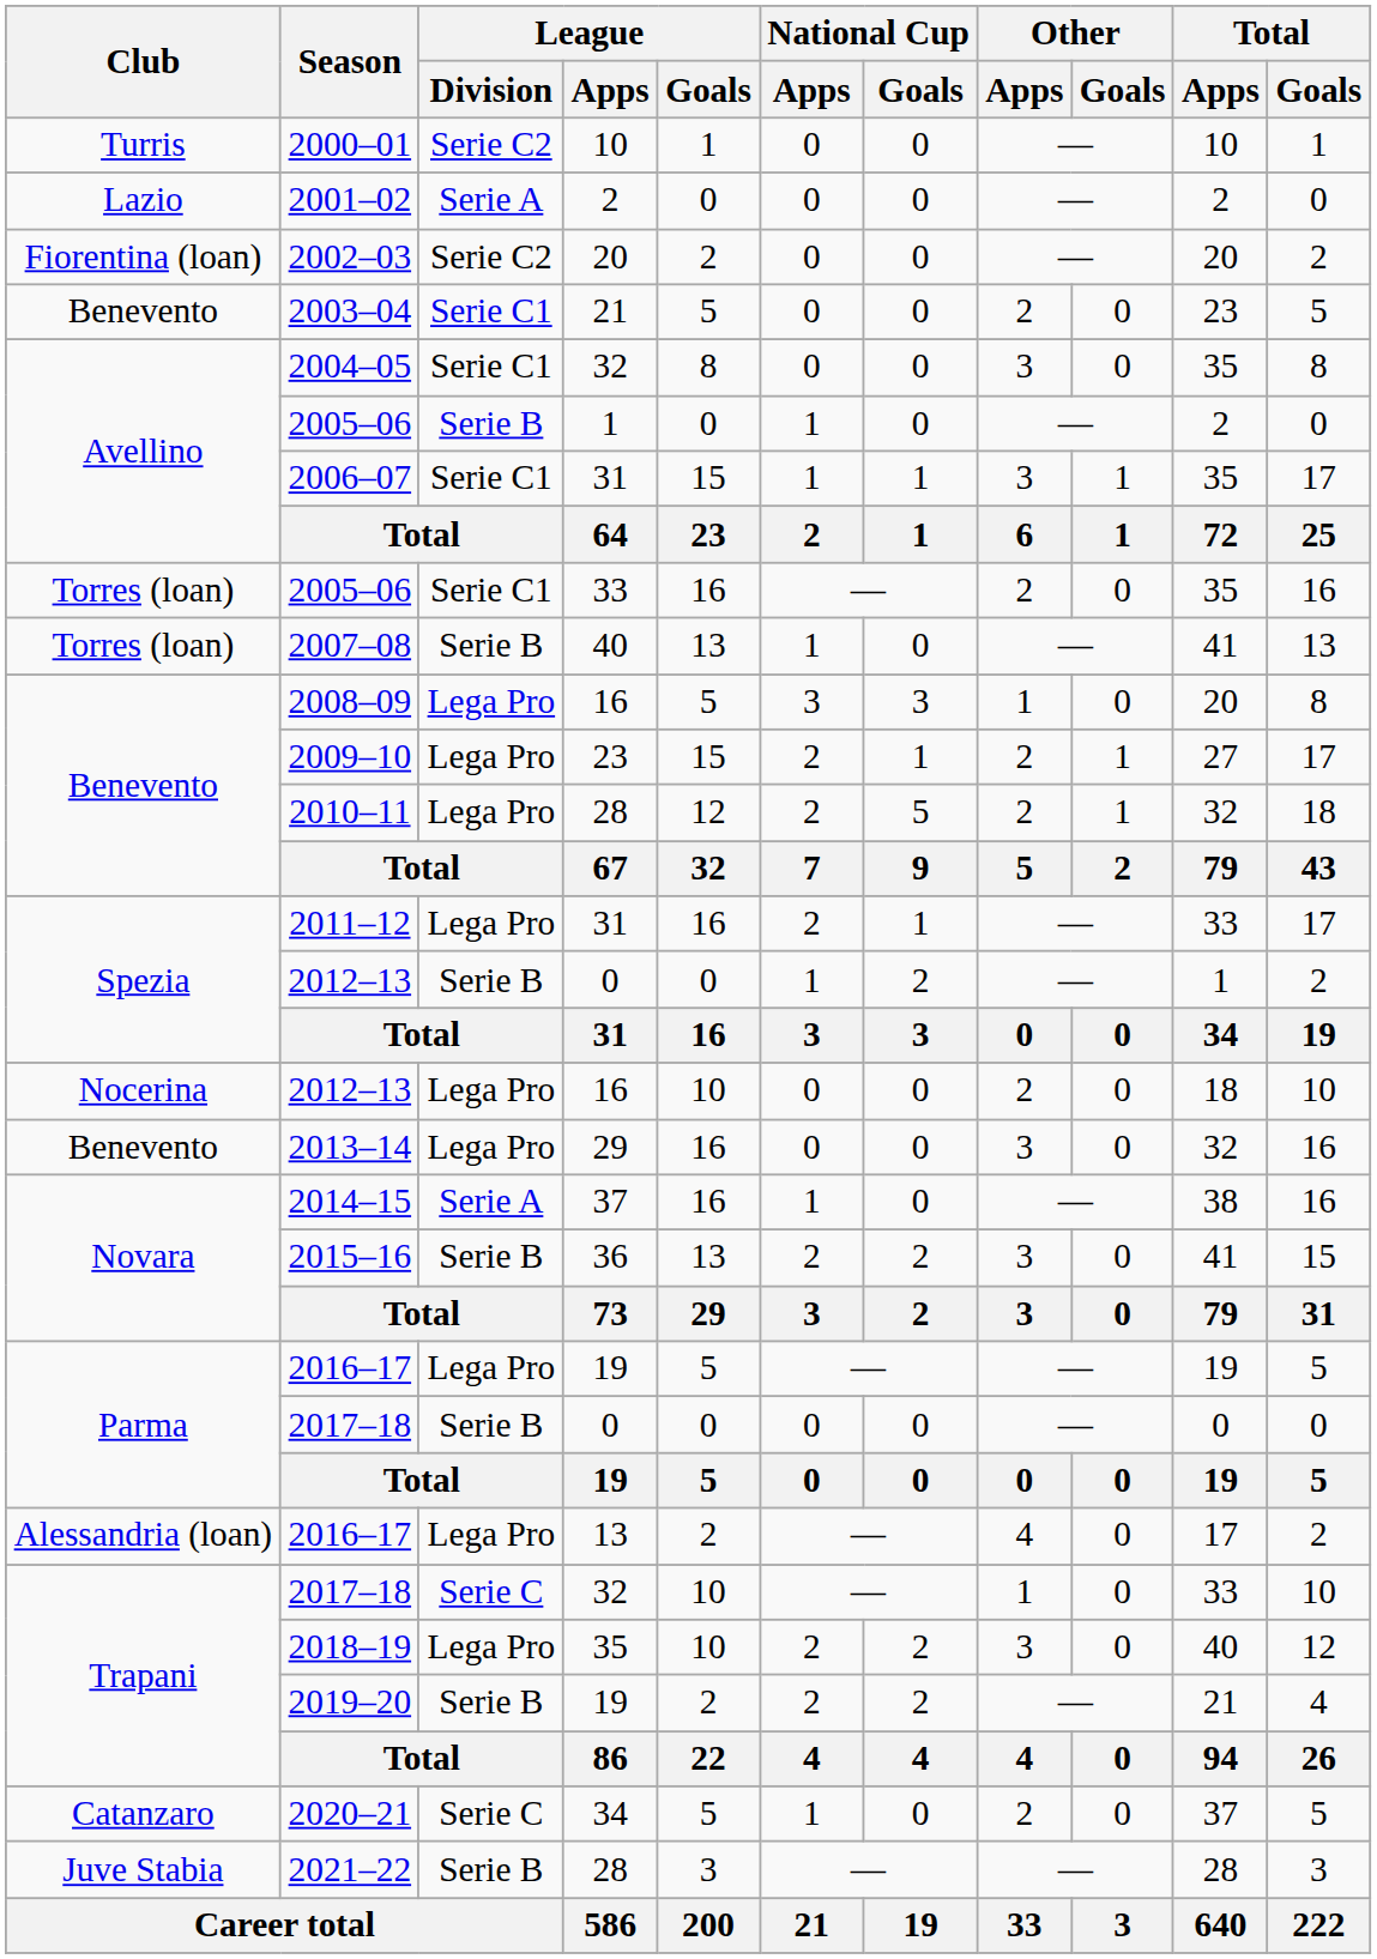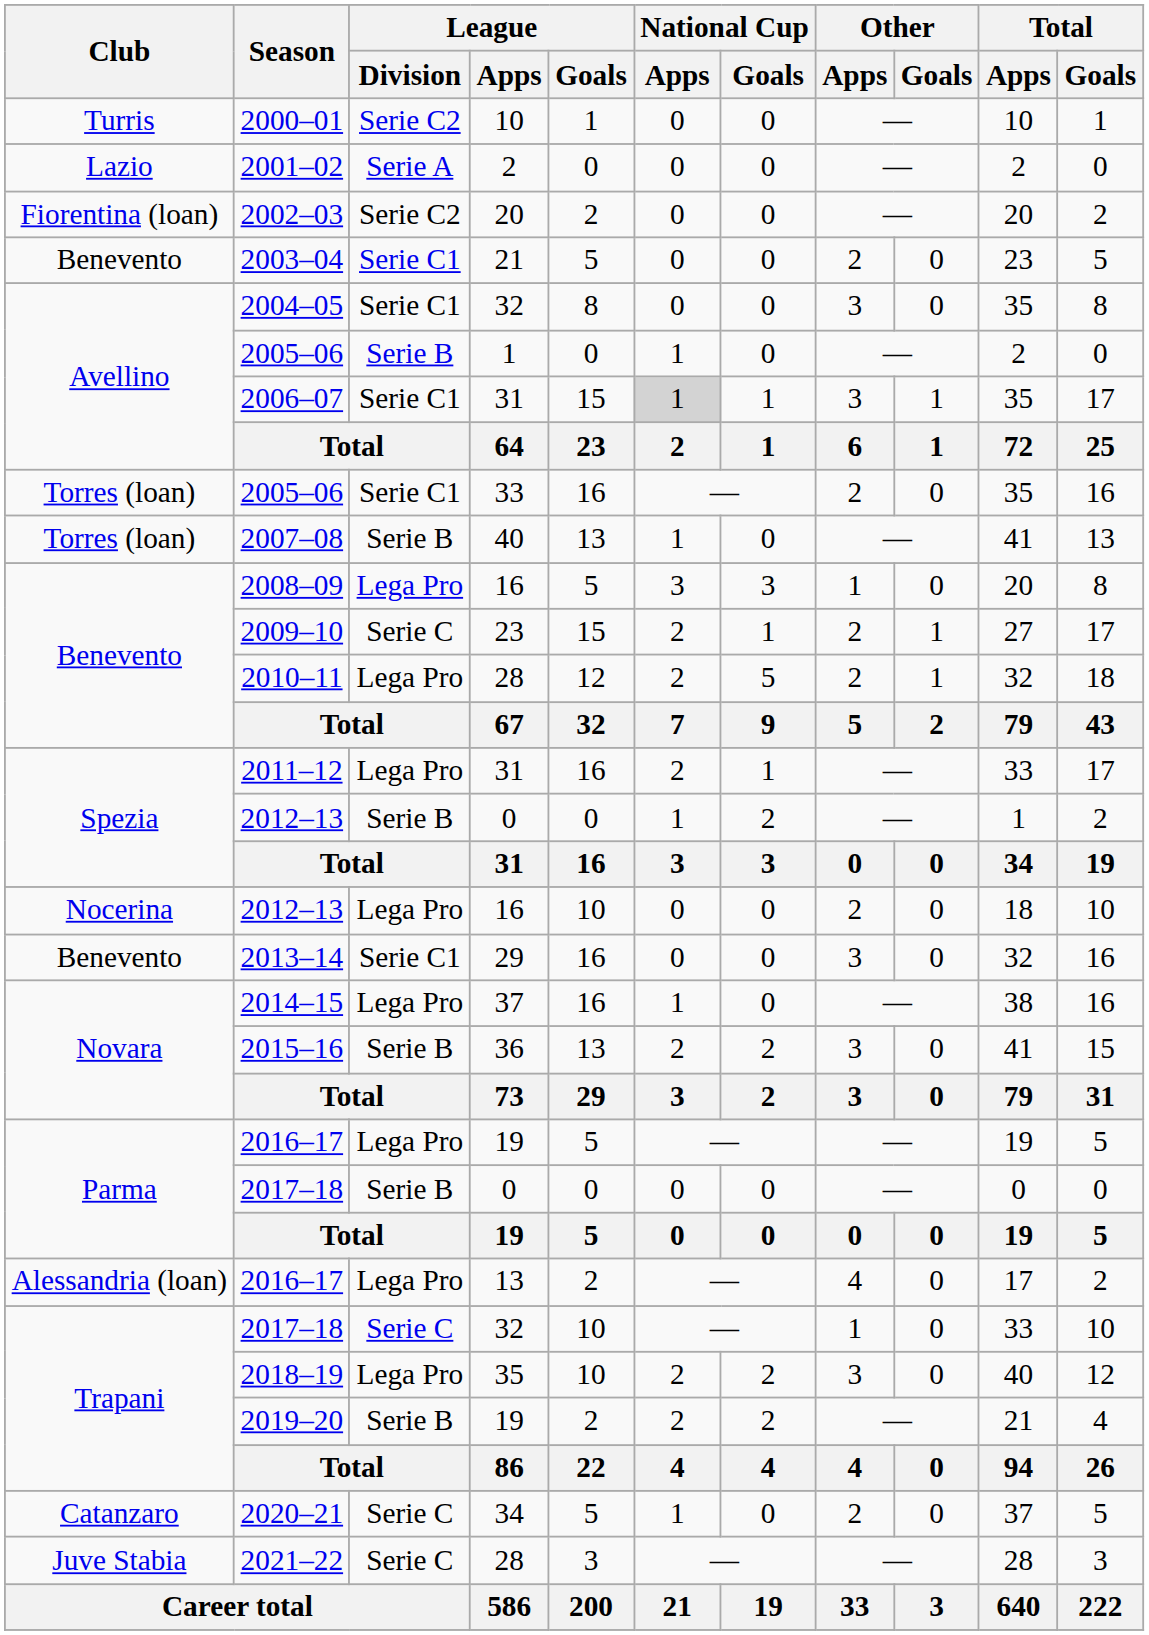2006–07 | National Cup / Apps: no background -> lightgrey background
2009–10 | League / Division: Lega Pro -> Serie C
2013–14 | League / Division: Lega Pro -> Serie C1
2014–15 | League / Division: Serie A -> Lega Pro
2021–22 | League / Division: Serie B -> Serie C
